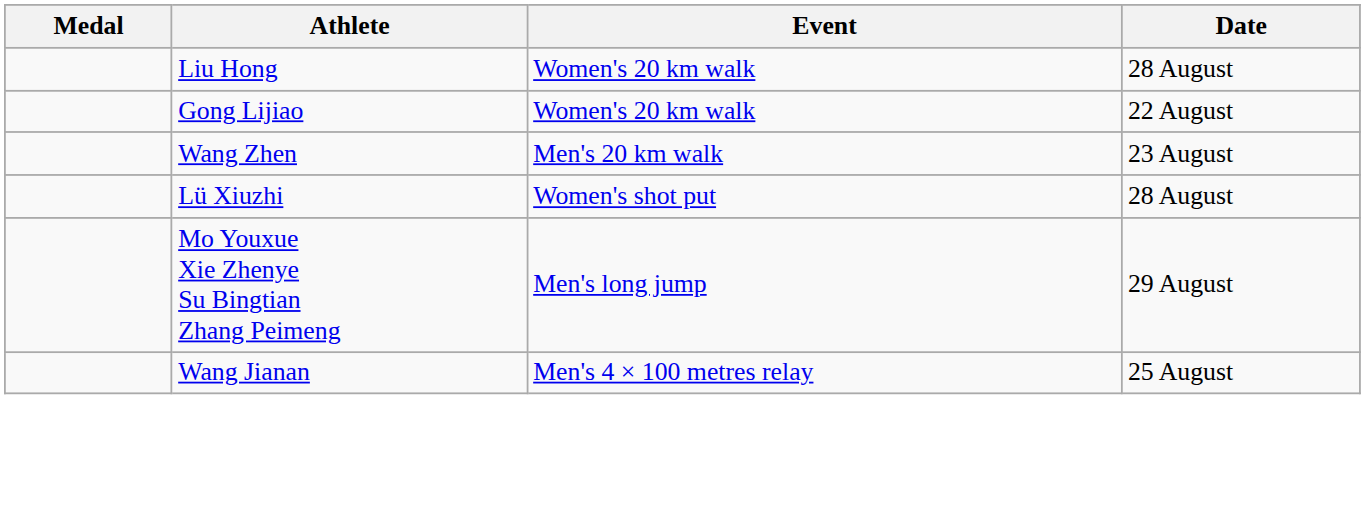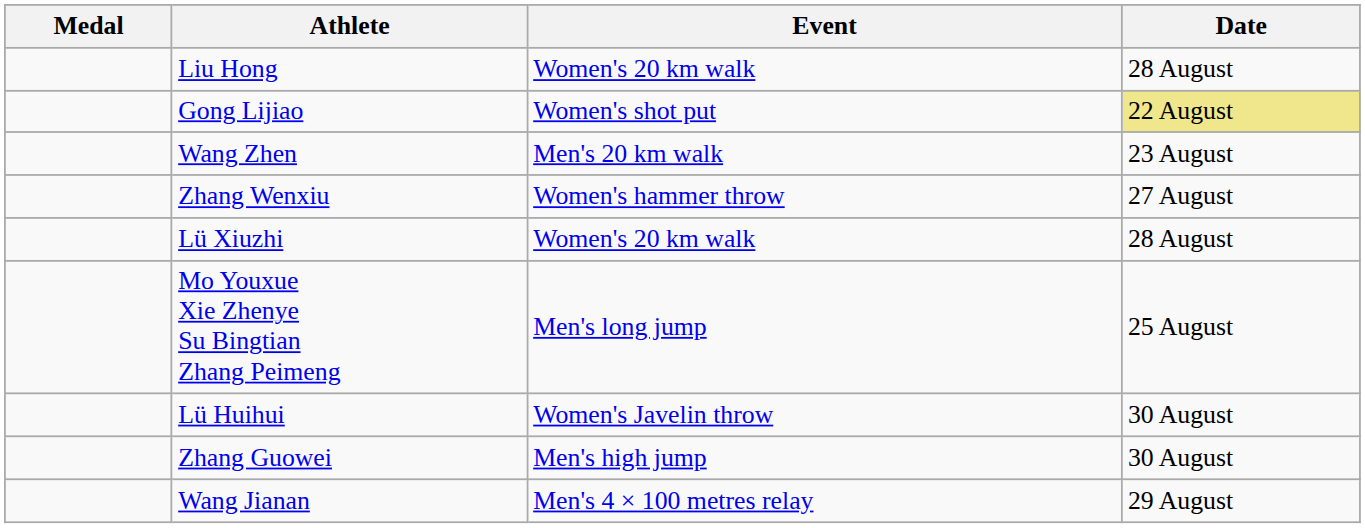Gong Lijiao | Event: Women's 20 km walk -> Women's shot put
Gong Lijiao | Date: no background -> khaki background
+ row: Zhang Wenxiu | Women's hammer throw | 27 August
Lü Xiuzhi | Event: Women's shot put -> Women's 20 km walk
Mo Youxue Xie Zhenye Su Bingtian Zhang Peimeng | Date: 29 August -> 25 August
+ row: Lü Huihui | Women's Javelin throw | 30 August
+ row: Zhang Guowei | Men's high jump | 30 August
Wang Jianan | Date: 25 August -> 29 August
